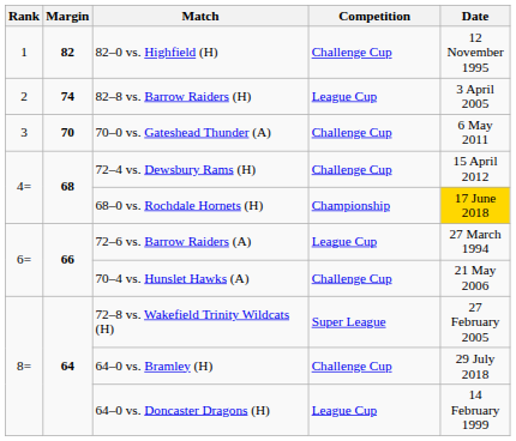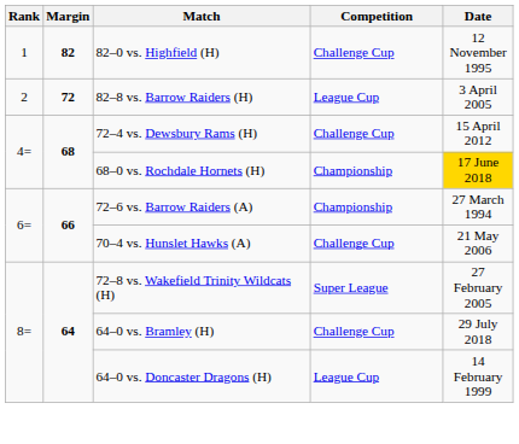82–8 vs. Barrow Raiders (H) | Margin: 74 -> 72
- row: 3 | 70 | 70–0 vs. Gateshead Thunder (A) | Challenge Cup | 6 May 2011
72–6 vs. Barrow Raiders (A) | Competition: League Cup -> Championship
